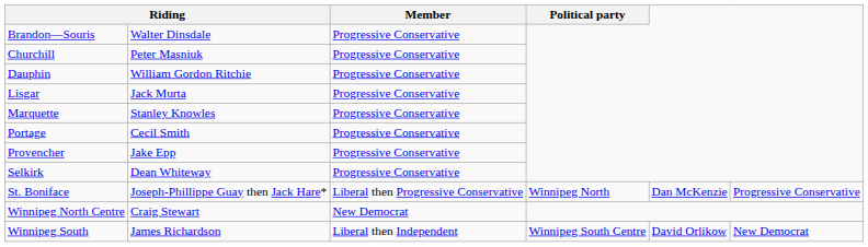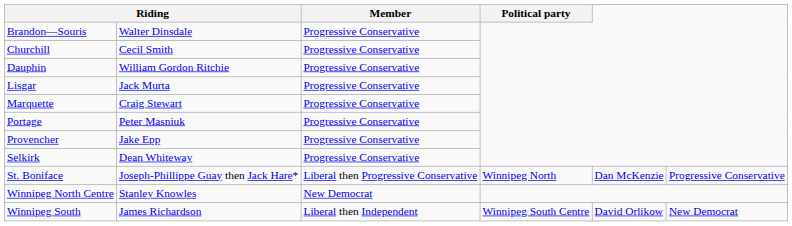Churchill | column 2: Peter Masniuk -> Cecil Smith
Marquette | column 2: Stanley Knowles -> Craig Stewart
Portage | column 2: Cecil Smith -> Peter Masniuk
Winnipeg North Centre | column 2: Craig Stewart -> Stanley Knowles
